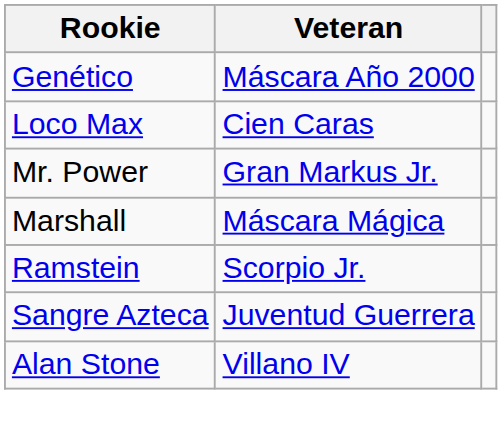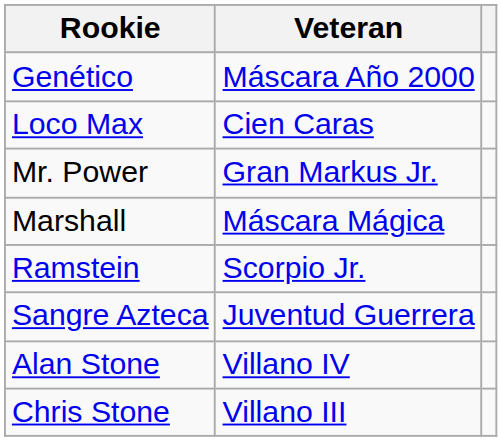+ row: Chris Stone | Villano III
